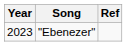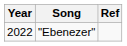"Ebenezer" | Year: 2023 -> 2022
